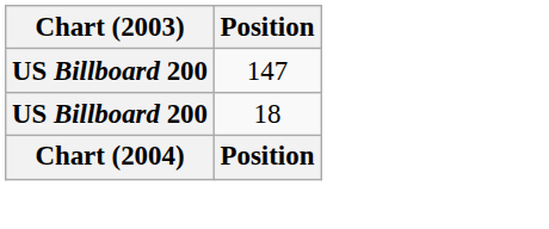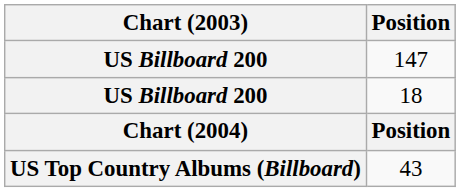+ row: US Top Country Albums (Billboard) | 43
